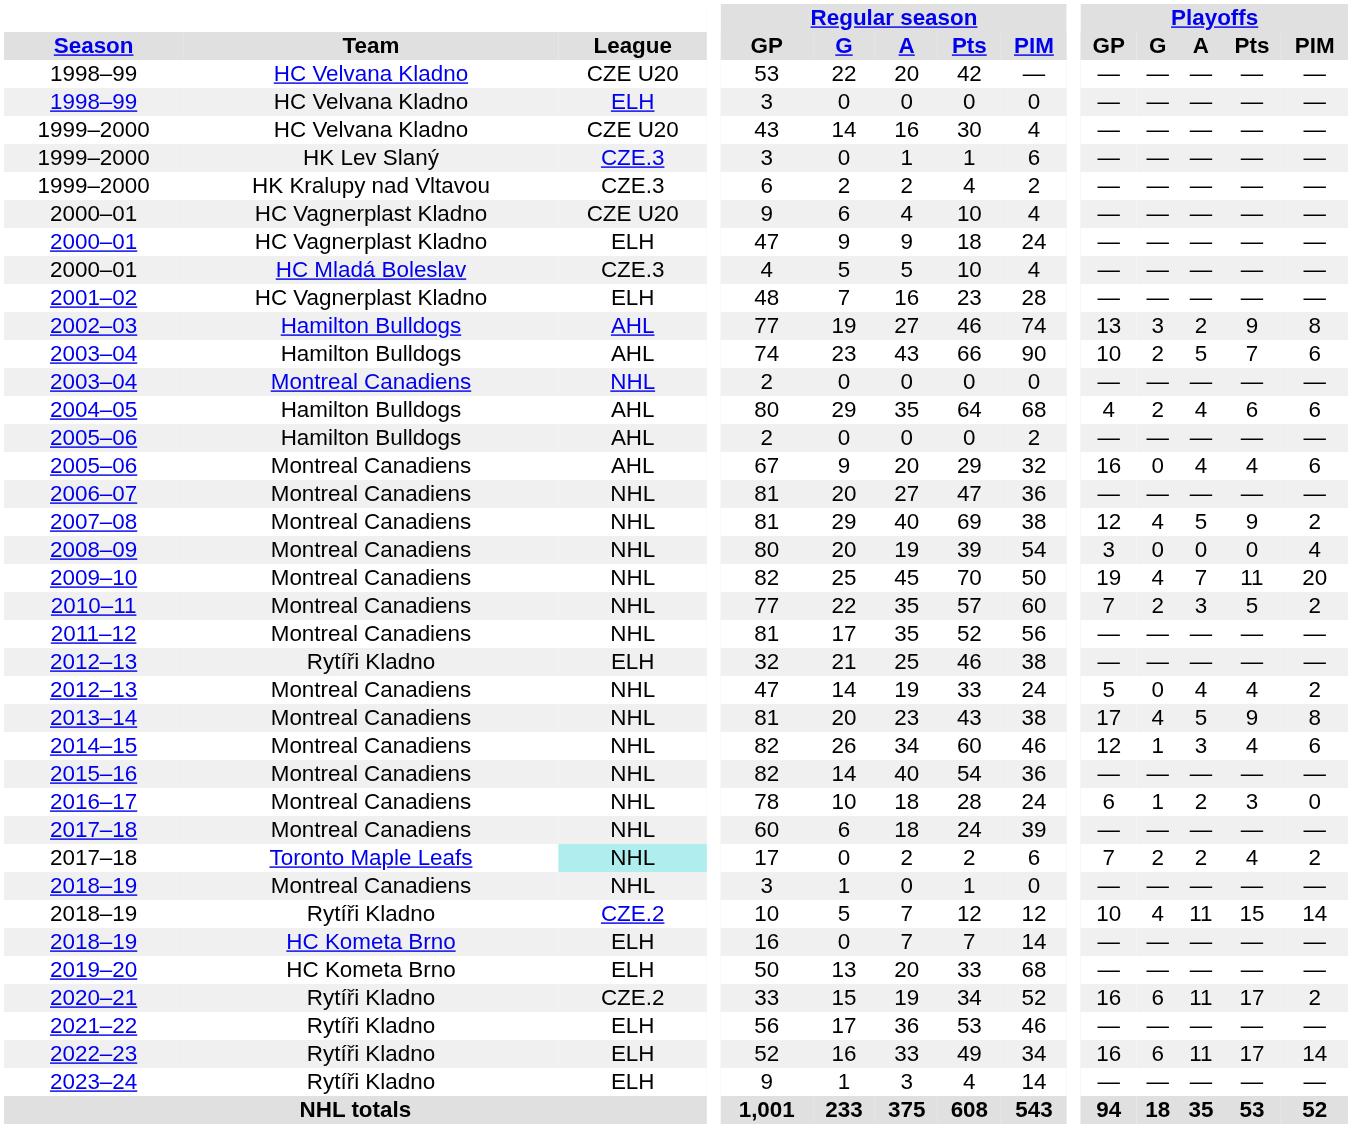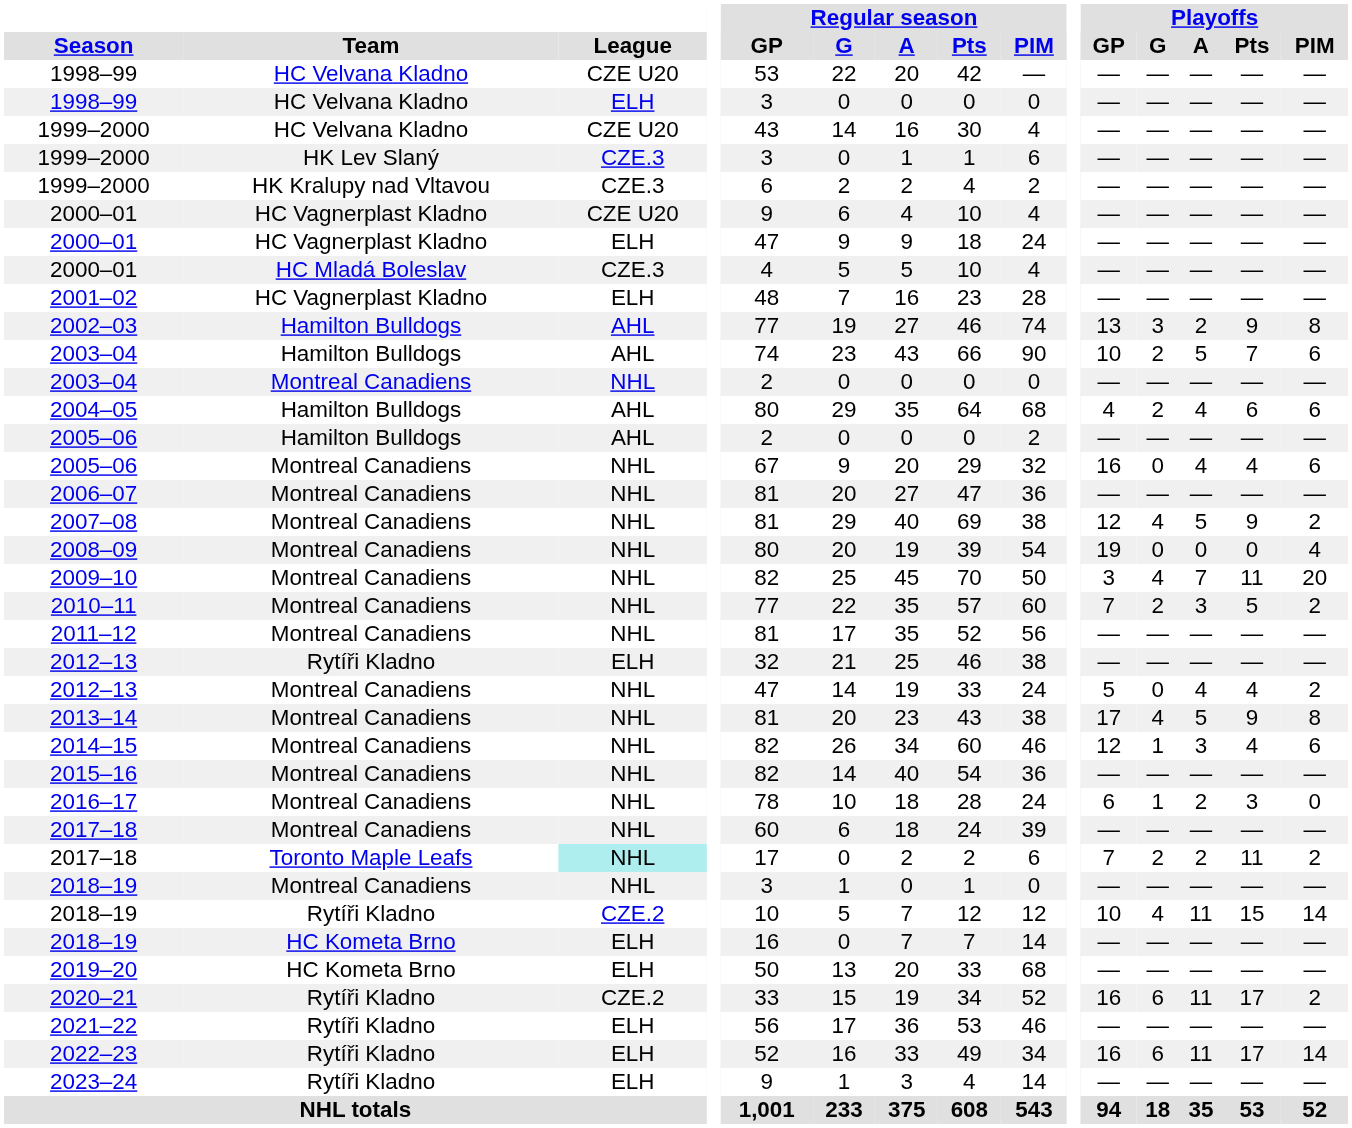2005–06 / Montreal Canadiens | League: AHL -> NHL
2008–09 | Playoffs / GP: 3 -> 19
2009–10 | Playoffs / GP: 19 -> 3
2017–18 / Toronto Maple Leafs | Playoffs / Pts: 4 -> 11
